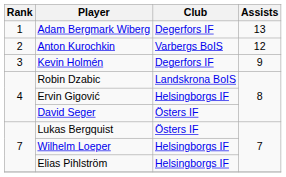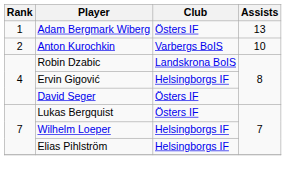Adam Bergmark Wiberg | Club: Degerfors IF -> Östers IF
Anton Kurochkin | Assists: 12 -> 10
- row: 3 | Kevin Holmén | Degerfors IF | 9
